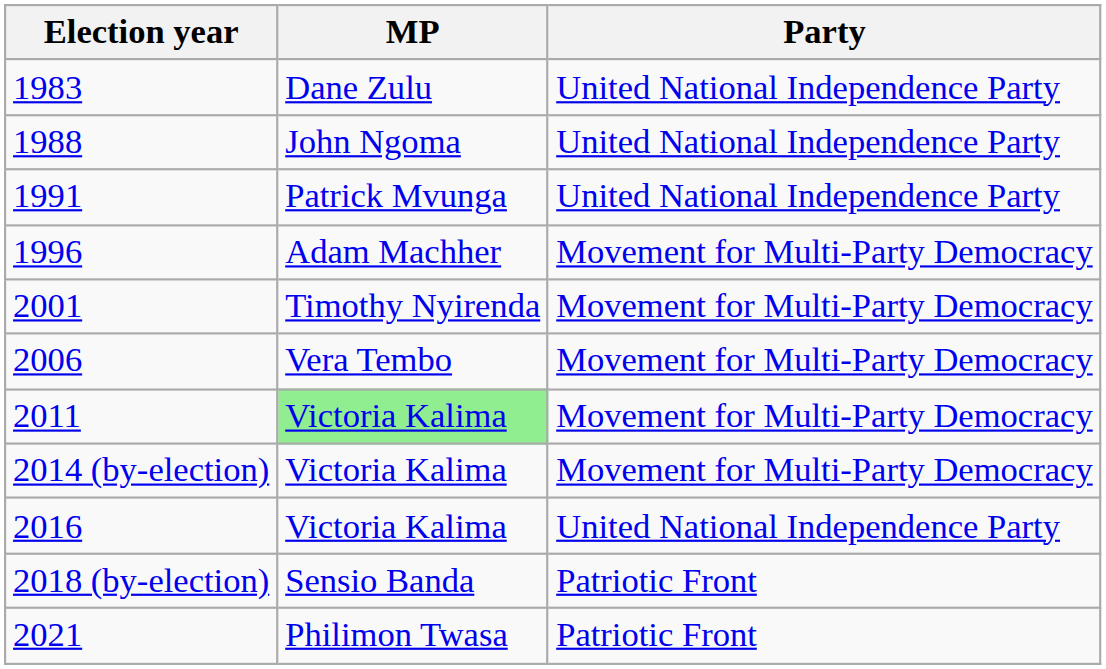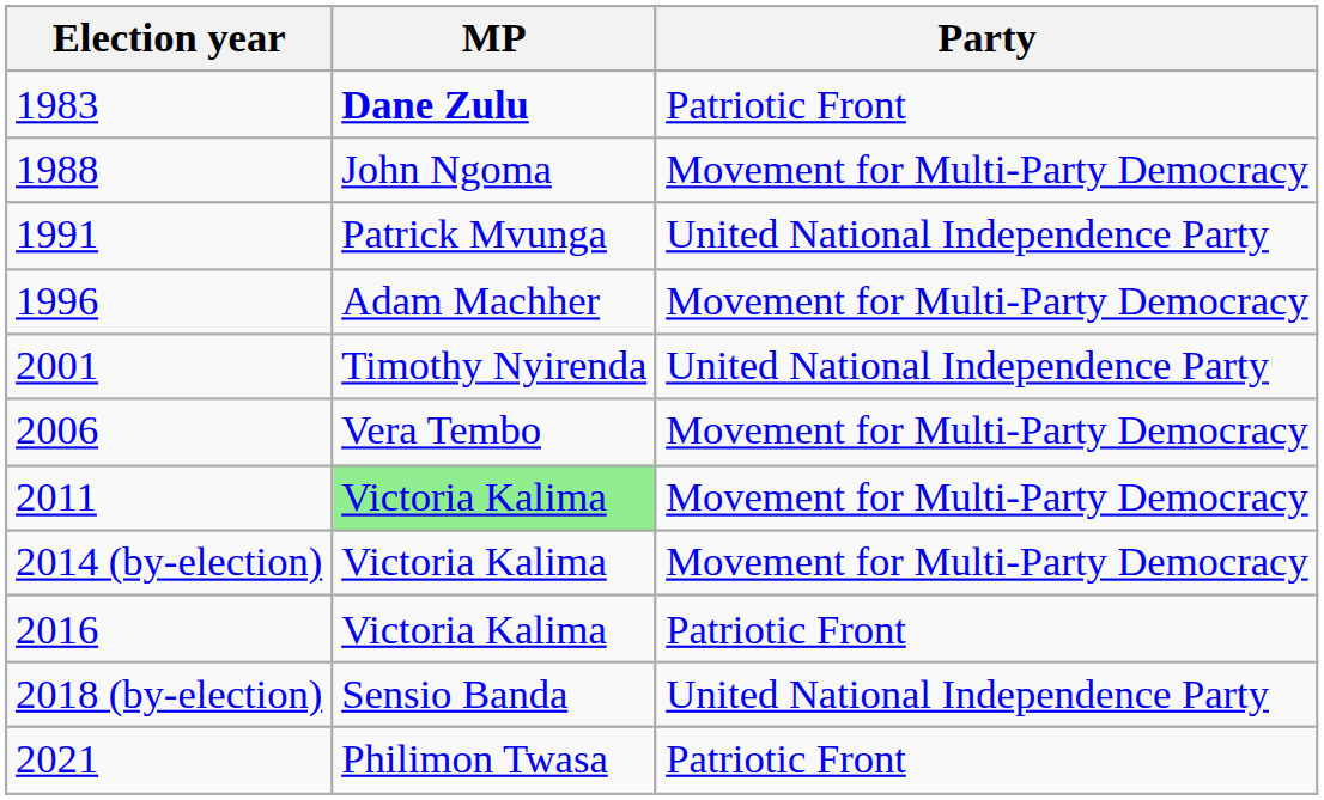1983 | MP: normal -> bold
1983 | Party: United National Independence Party -> Patriotic Front
1988 | Party: United National Independence Party -> Movement for Multi-Party Democracy
2001 | Party: Movement for Multi-Party Democracy -> United National Independence Party
2016 | Party: United National Independence Party -> Patriotic Front
2018 (by-election) | Party: Patriotic Front -> United National Independence Party
